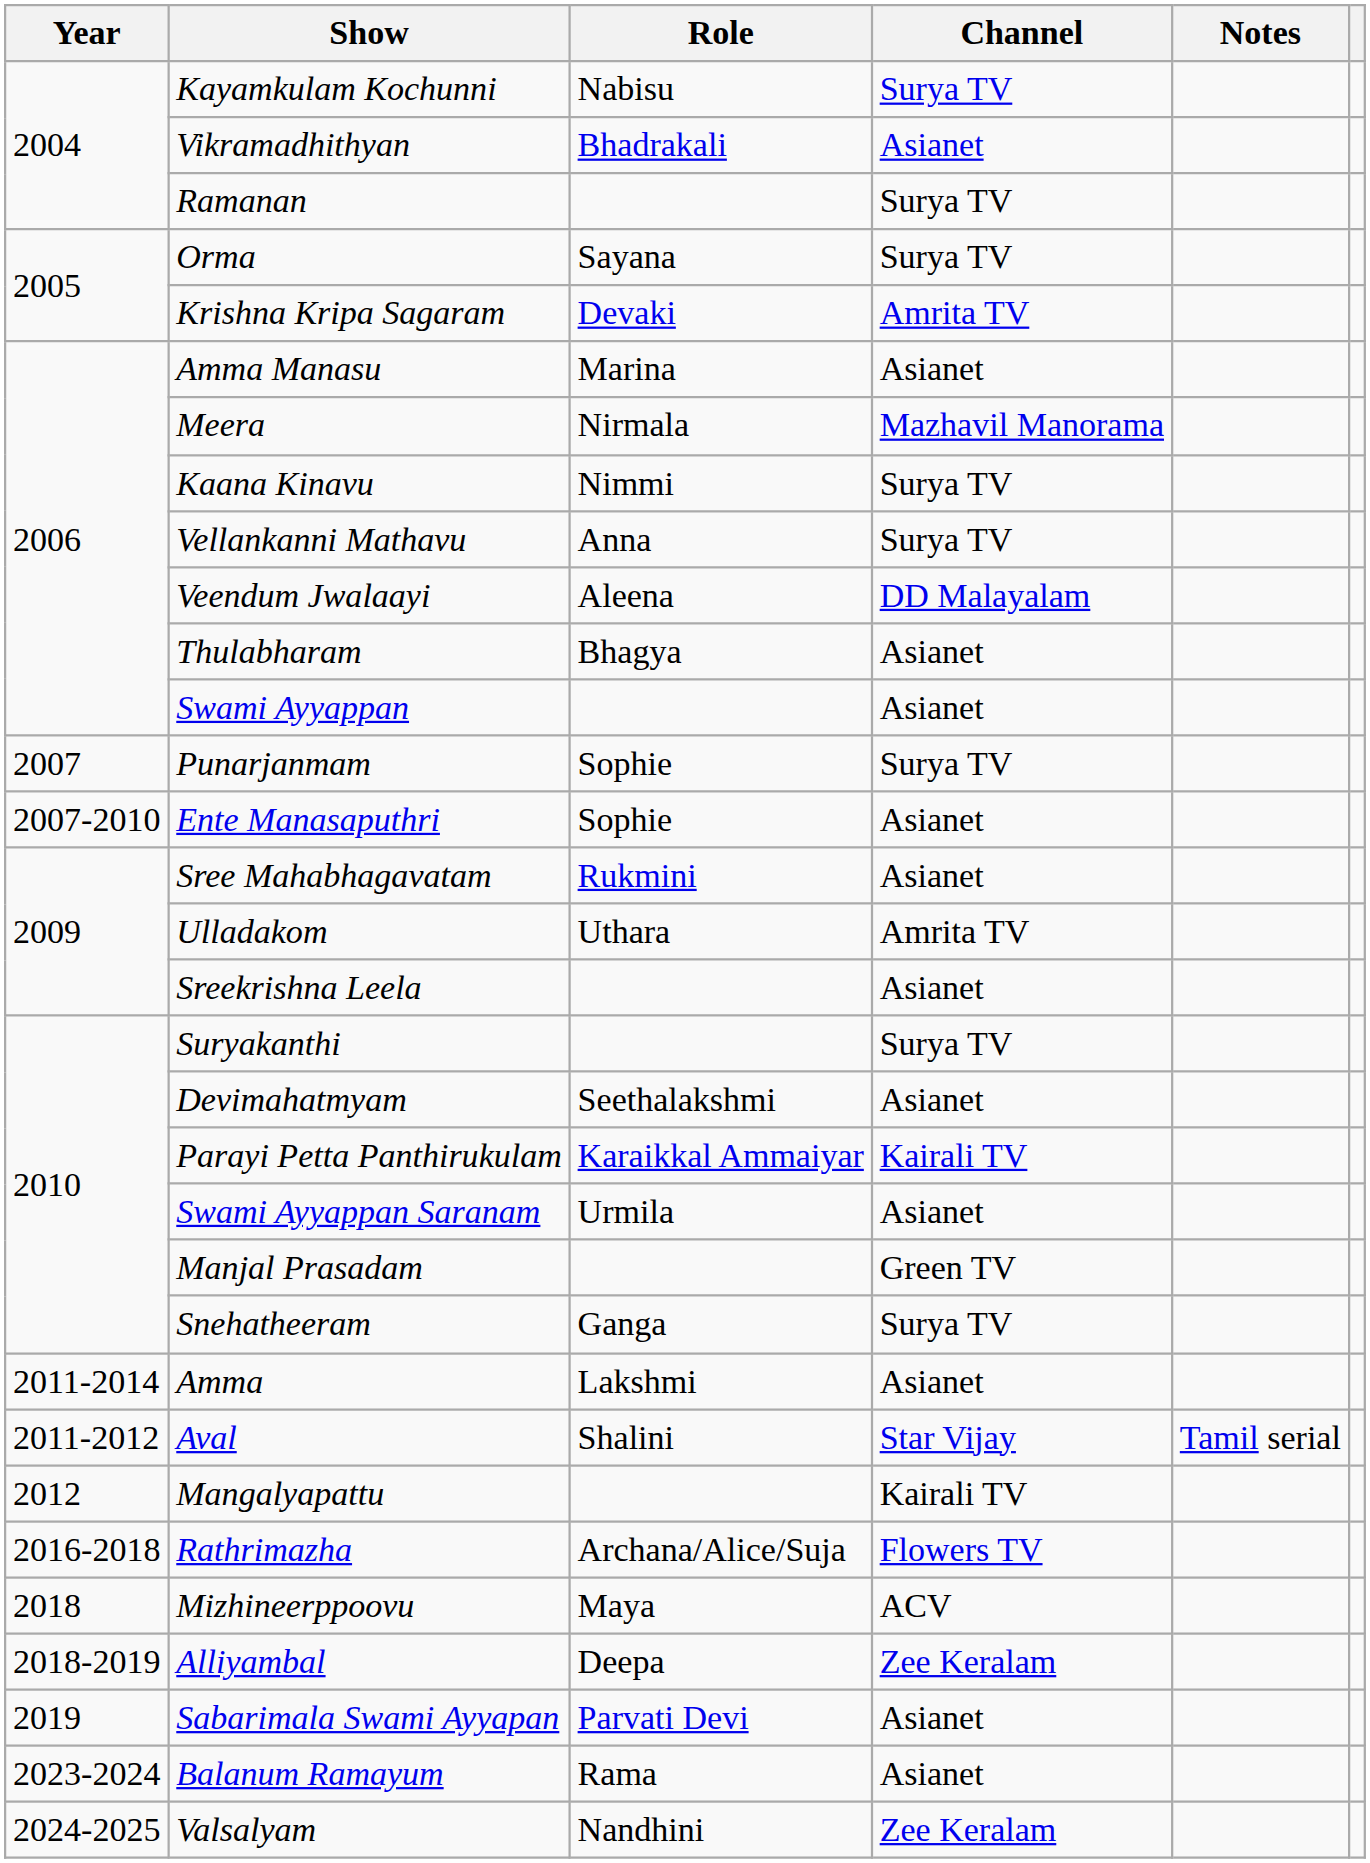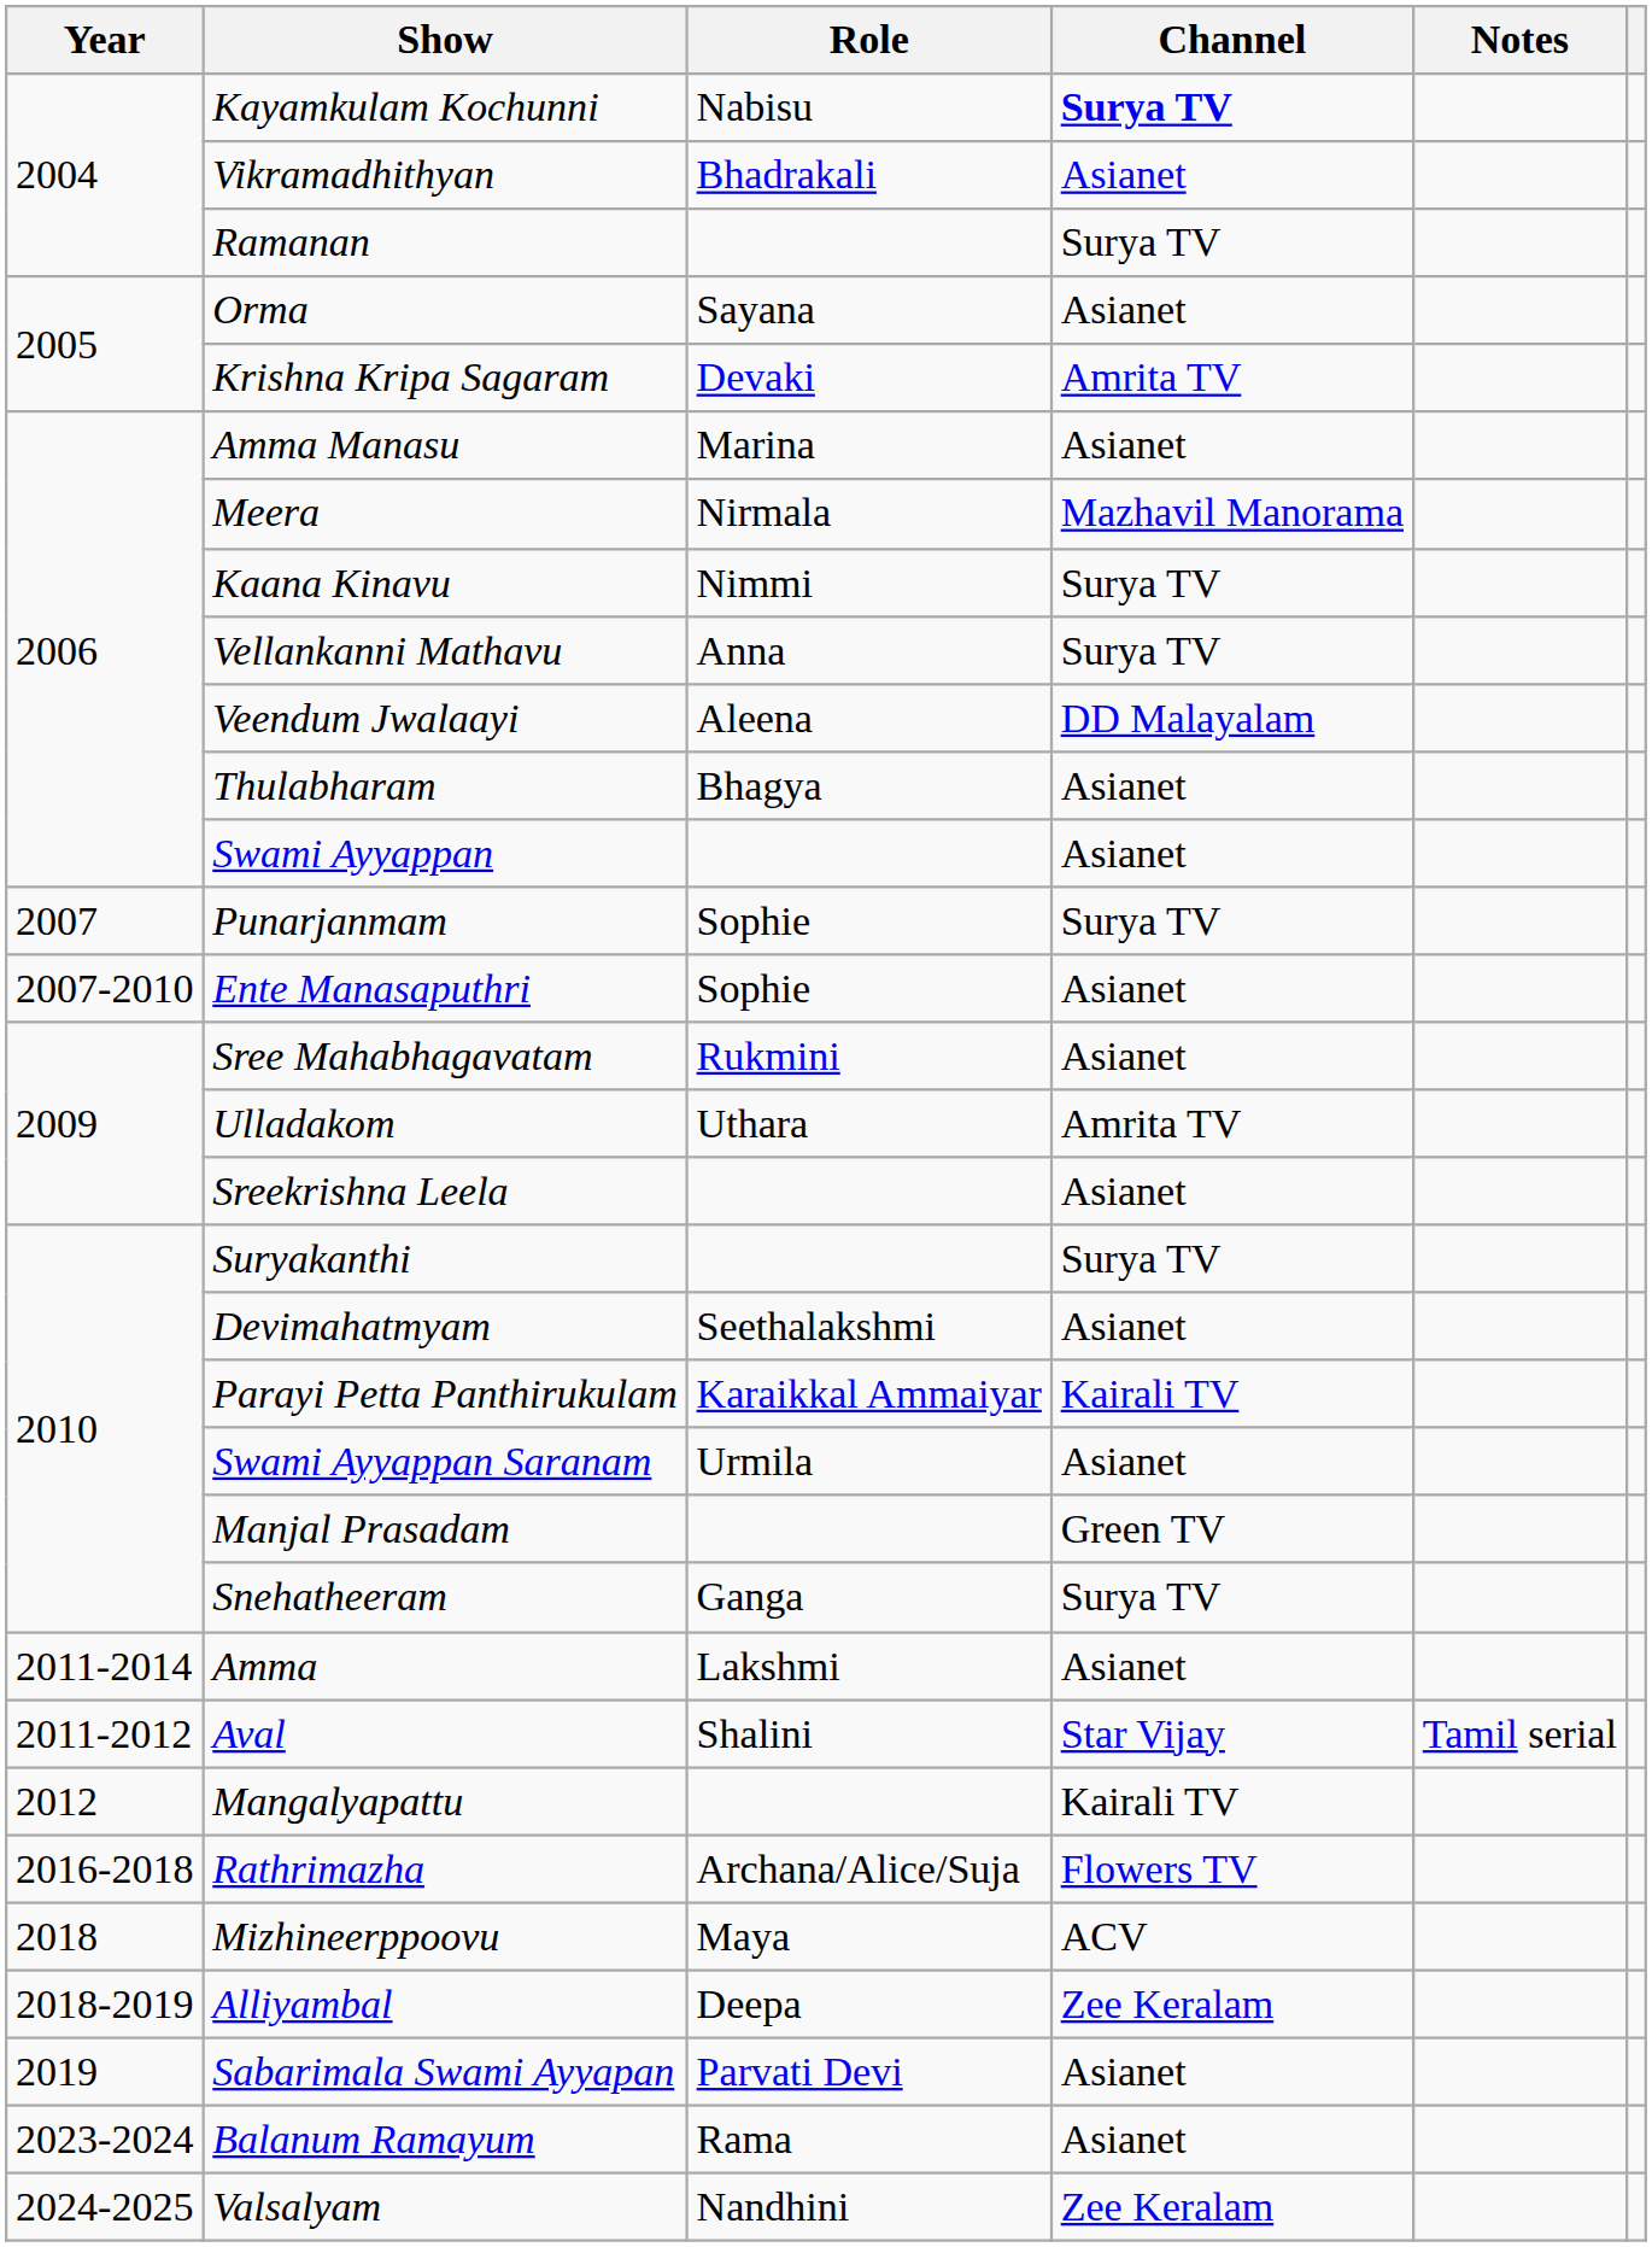Kayamkulam Kochunni | Channel: normal -> bold
Orma | Channel: Surya TV -> Asianet
